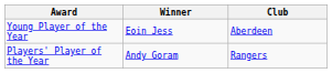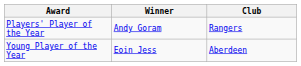rows swapped: Players' Player of the Year <-> Young Player of the Year
